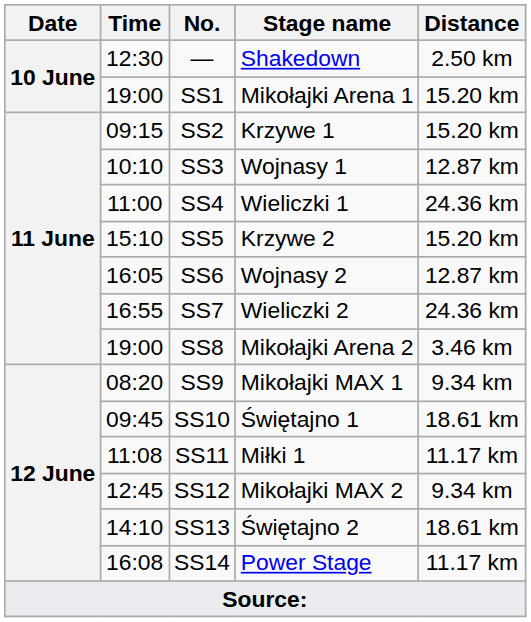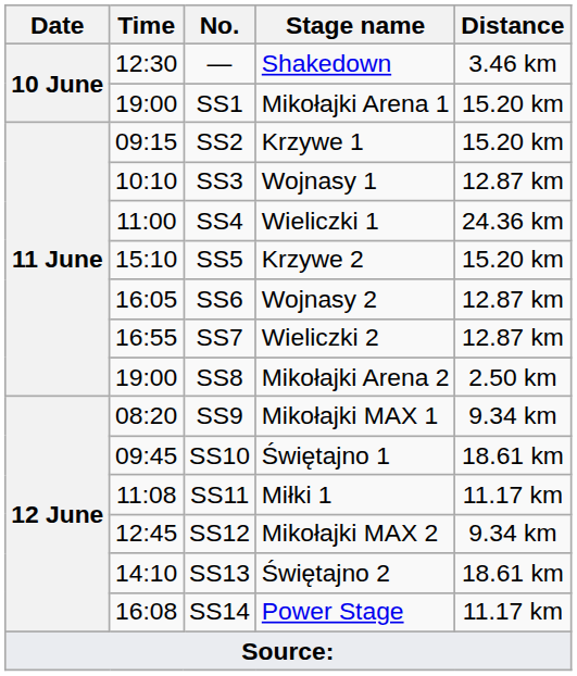— | Distance: 2.50 km -> 3.46 km
SS7 | Distance: 24.36 km -> 12.87 km
SS8 | Distance: 3.46 km -> 2.50 km
